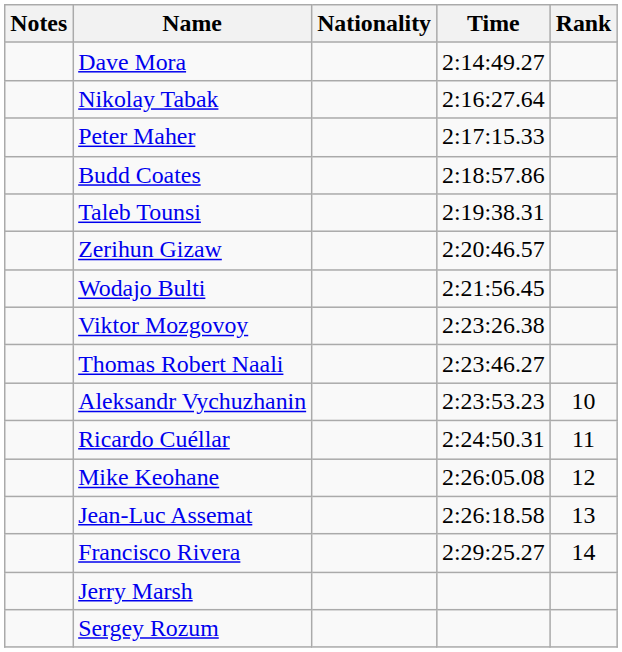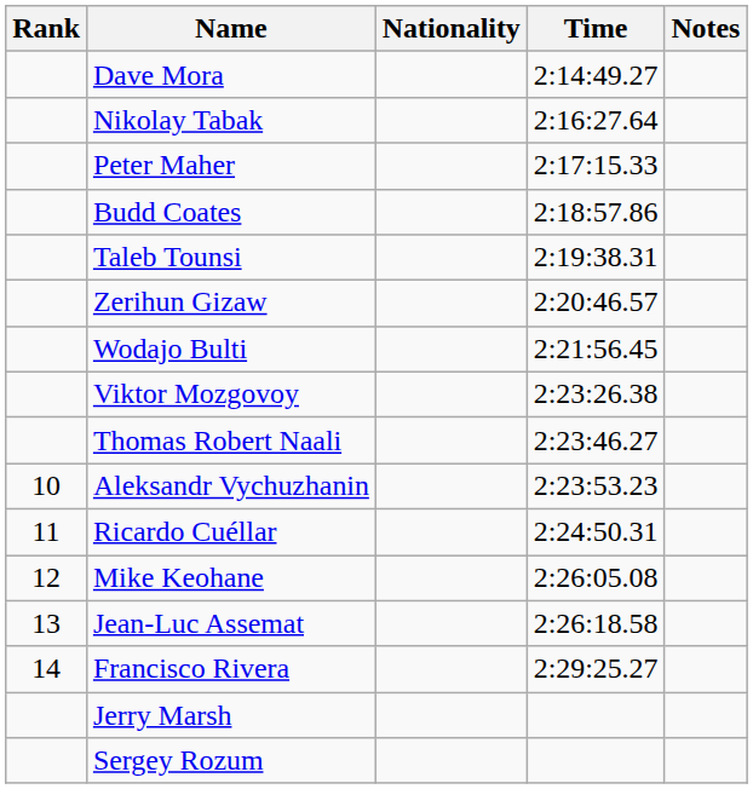columns swapped: Rank <-> Notes
